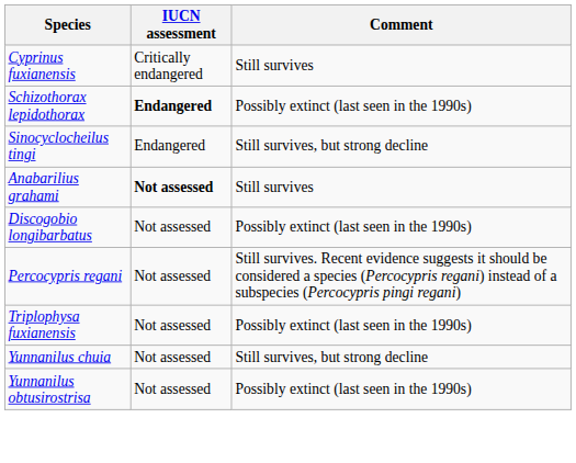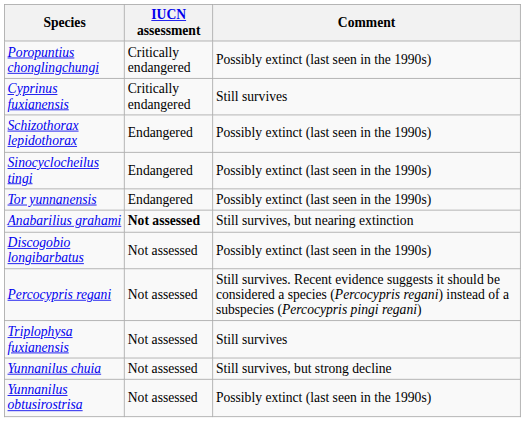+ row: Poropuntius chonglingchungi | Critically endangered | Possibly extinct (last seen in the 1990s)
Schizothorax lepidothorax | IUCN assessment: bold -> normal
Sinocyclocheilus tingi | Comment: Still survives, but strong decline -> Possibly extinct (last seen in the 1990s)
+ row: Tor yunnanensis | Endangered | Possibly extinct (last seen in the 1990s)
Anabarilius grahami | Comment: Still survives -> Still survives, but nearing extinction
Triplophysa fuxianensis | Comment: Possibly extinct (last seen in the 1990s) -> Still survives
